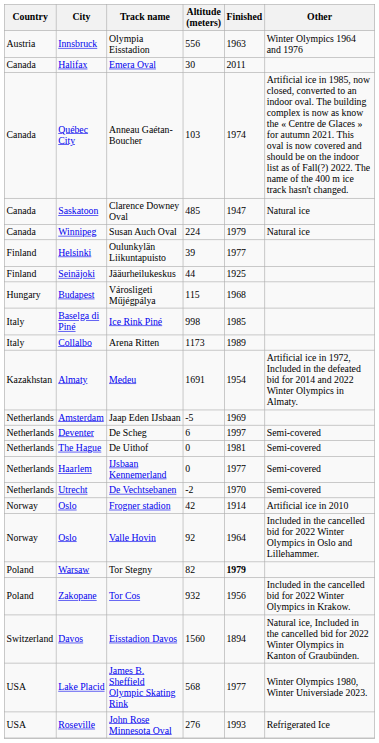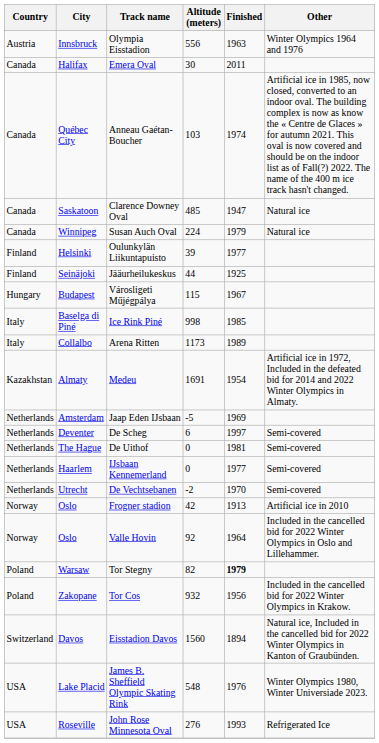Városligeti Műjégpálya | Finished: 1968 -> 1967
Frogner stadion | Finished: 1914 -> 1913
James B. Sheffield Olympic Skating Rink | Altitude (meters): 568 -> 548
James B. Sheffield Olympic Skating Rink | Finished: 1977 -> 1976
